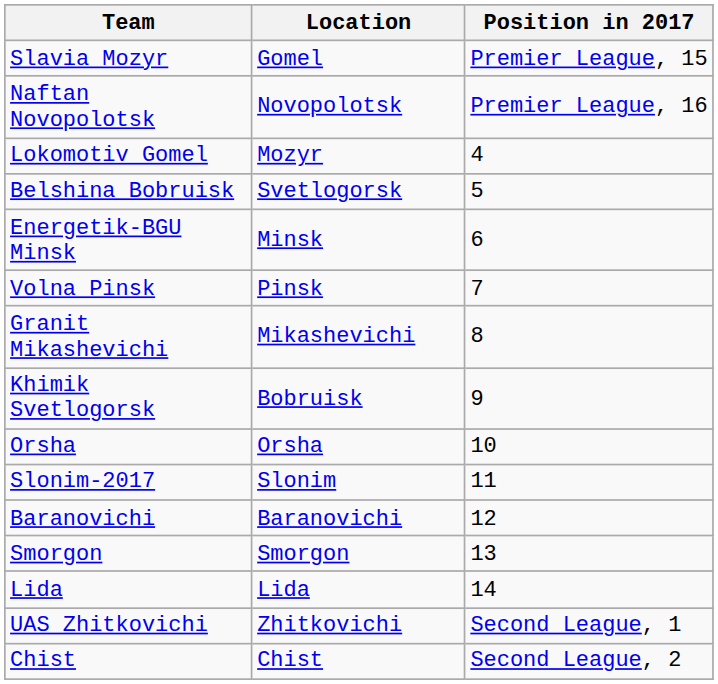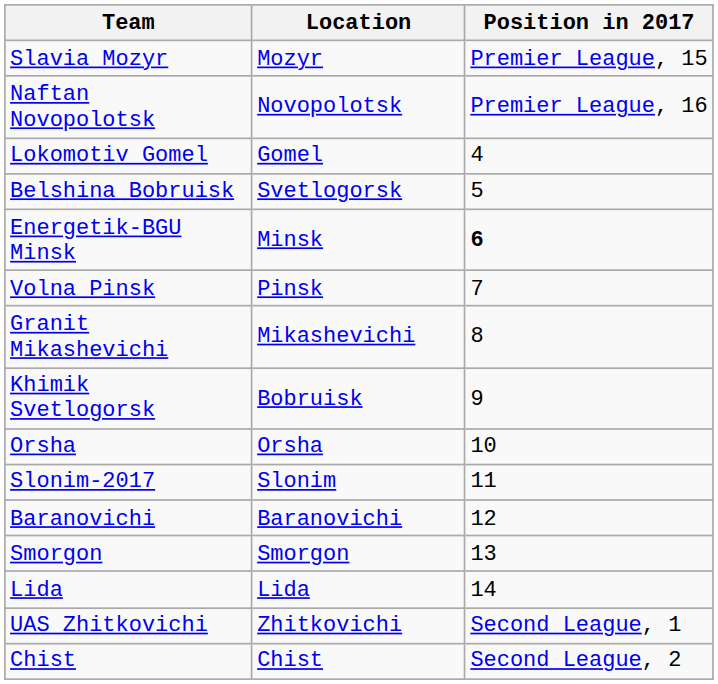Slavia Mozyr | Location: Gomel -> Mozyr
Lokomotiv Gomel | Location: Mozyr -> Gomel
Energetik-BGU Minsk | Position in 2017: normal -> bold
